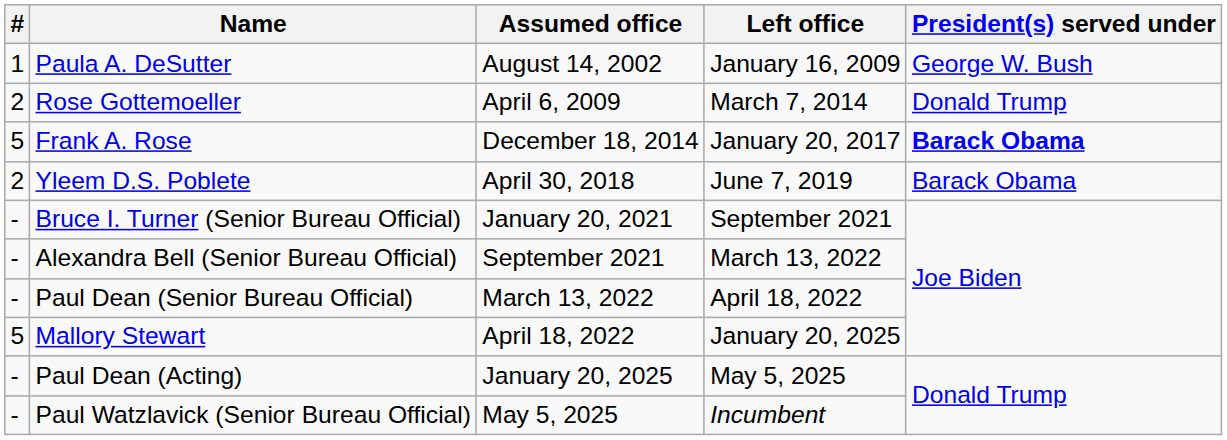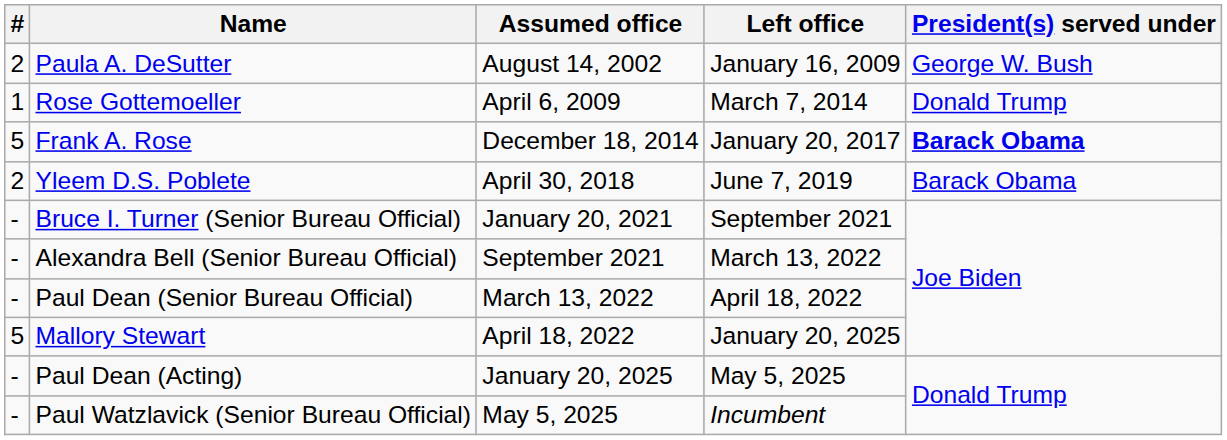Paula A. DeSutter | #: 1 -> 2
Rose Gottemoeller | #: 2 -> 1
